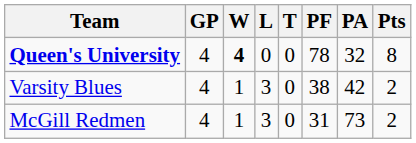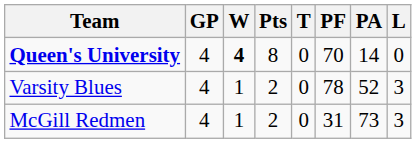columns swapped: L <-> Pts
Queen's University | PF: 78 -> 70
Queen's University | PA: 32 -> 14
Varsity Blues | PF: 38 -> 78
Varsity Blues | PA: 42 -> 52
